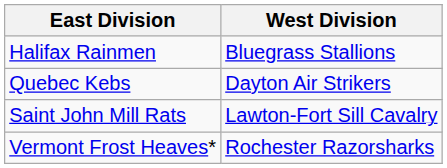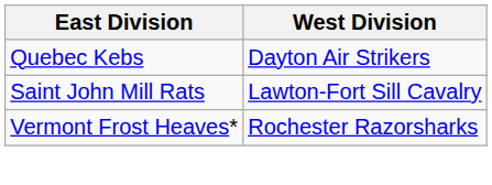- row: Halifax Rainmen | Bluegrass Stallions
